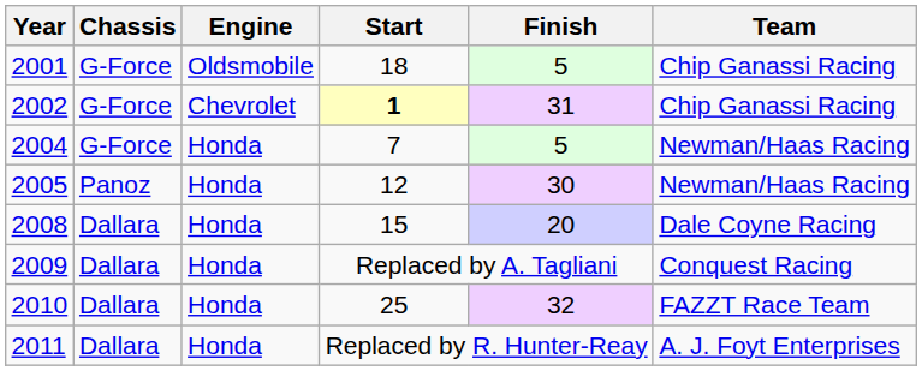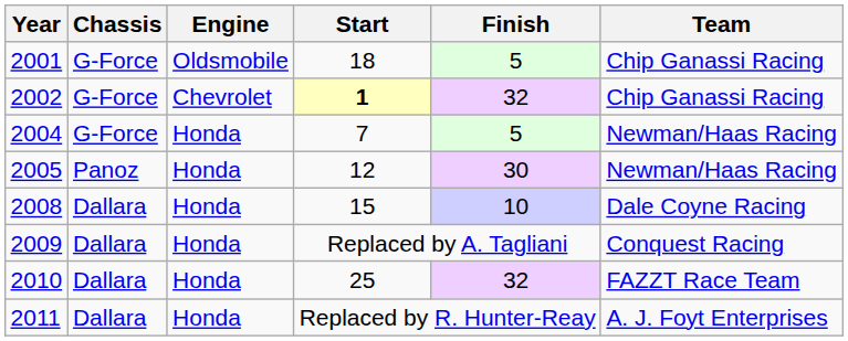2002 | Finish: 31 -> 32
2008 | Finish: 20 -> 10
